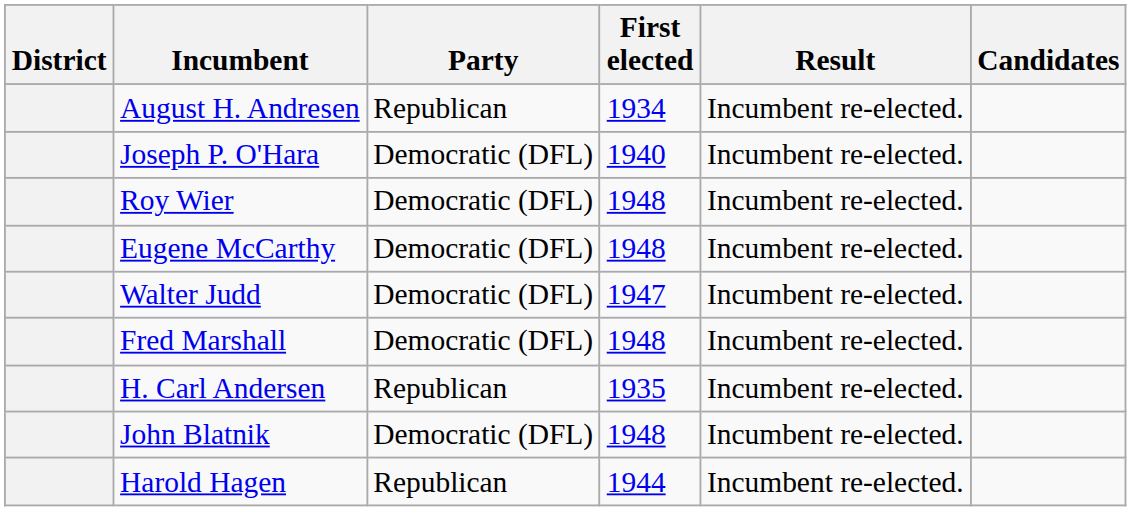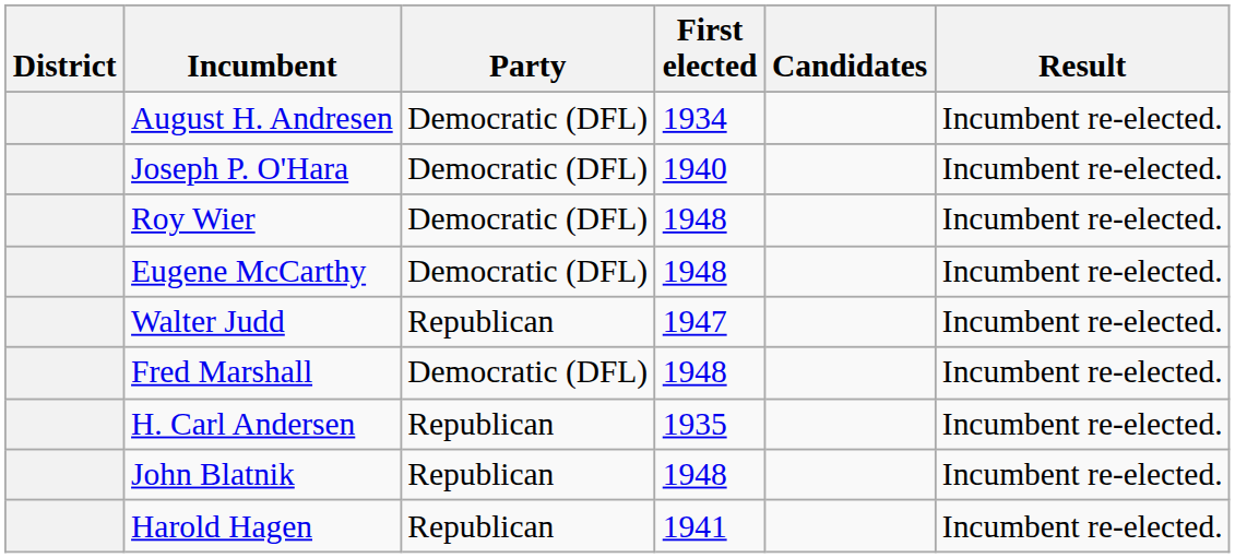columns swapped: Result <-> Candidates
August H. Andresen | Party: Republican -> Democratic (DFL)
Walter Judd | Party: Democratic (DFL) -> Republican
John Blatnik | Party: Democratic (DFL) -> Republican
Harold Hagen | First elected: 1944 -> 1941
